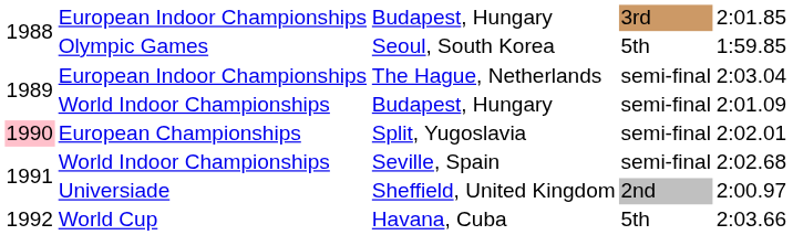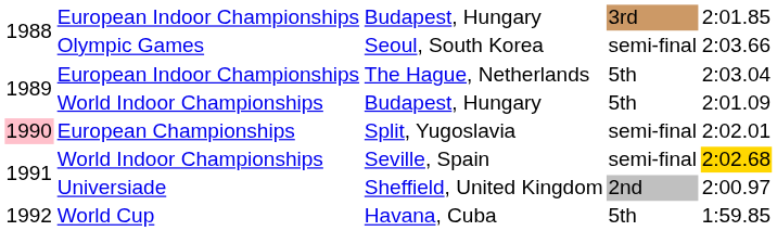Seoul, South Korea | column 4: 5th -> semi-final
Seoul, South Korea | column 5: 1:59.85 -> 2:03.66
The Hague, Netherlands | column 4: semi-final -> 5th
World Indoor Championships / Budapest, Hungary | column 4: semi-final -> 5th
Seville, Spain | column 5: no background -> gold background
Havana, Cuba | column 5: 2:03.66 -> 1:59.85
